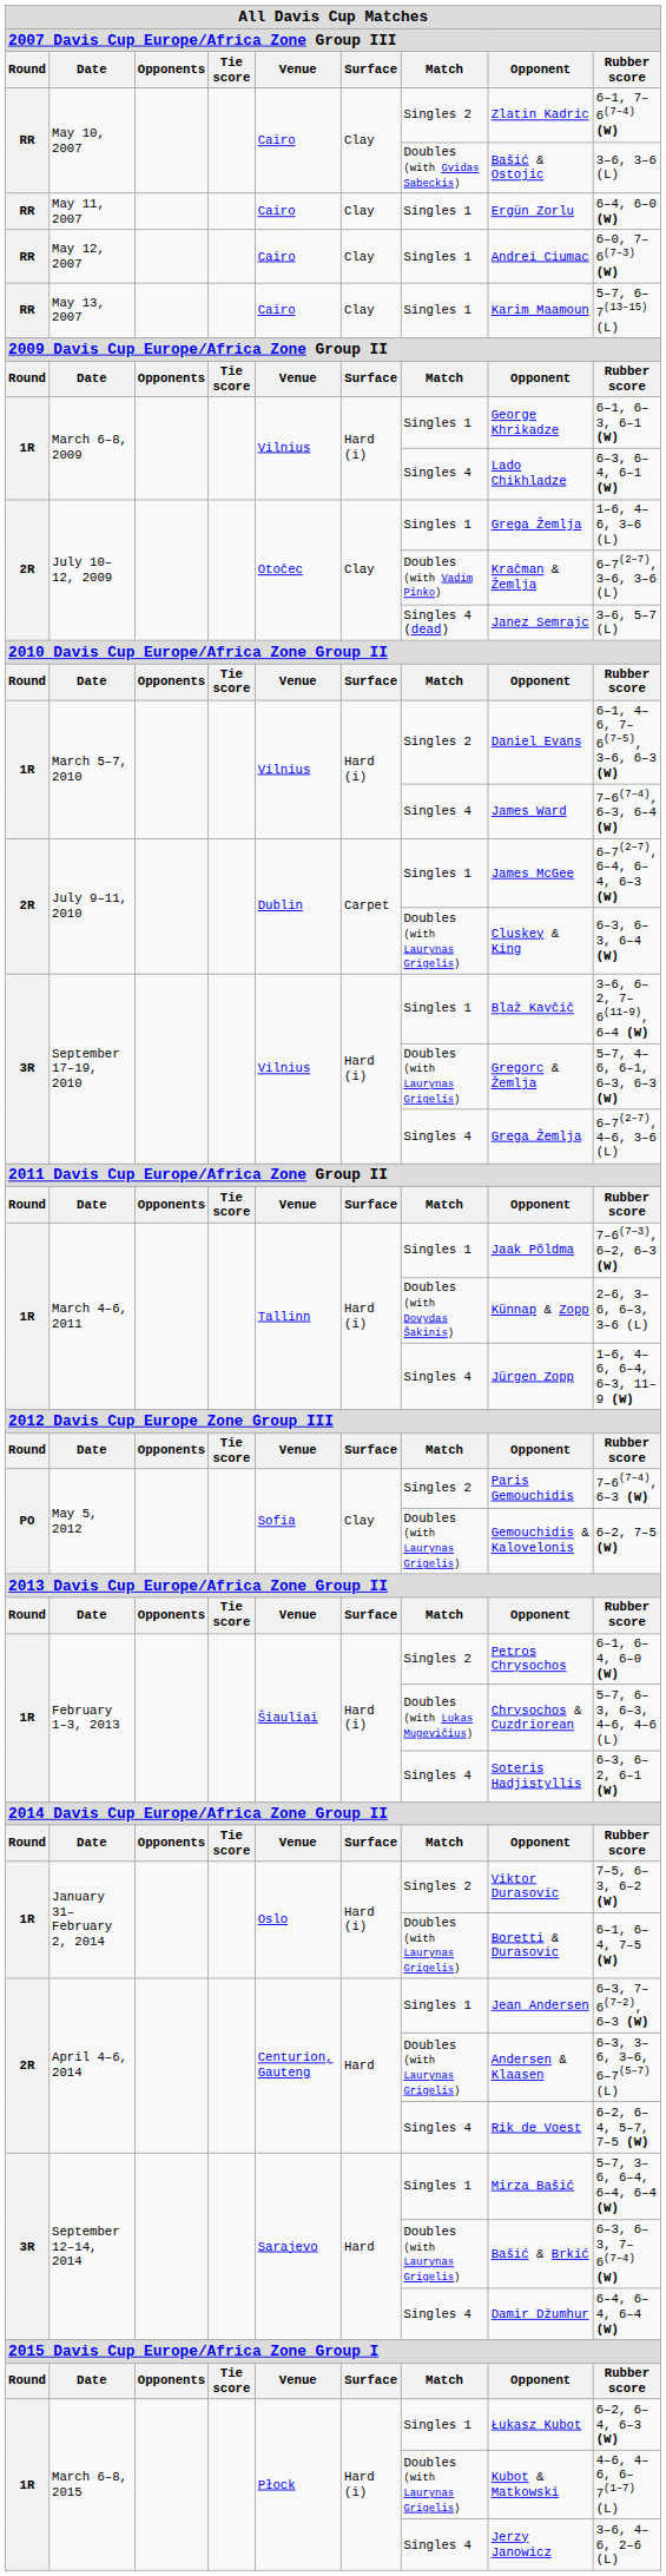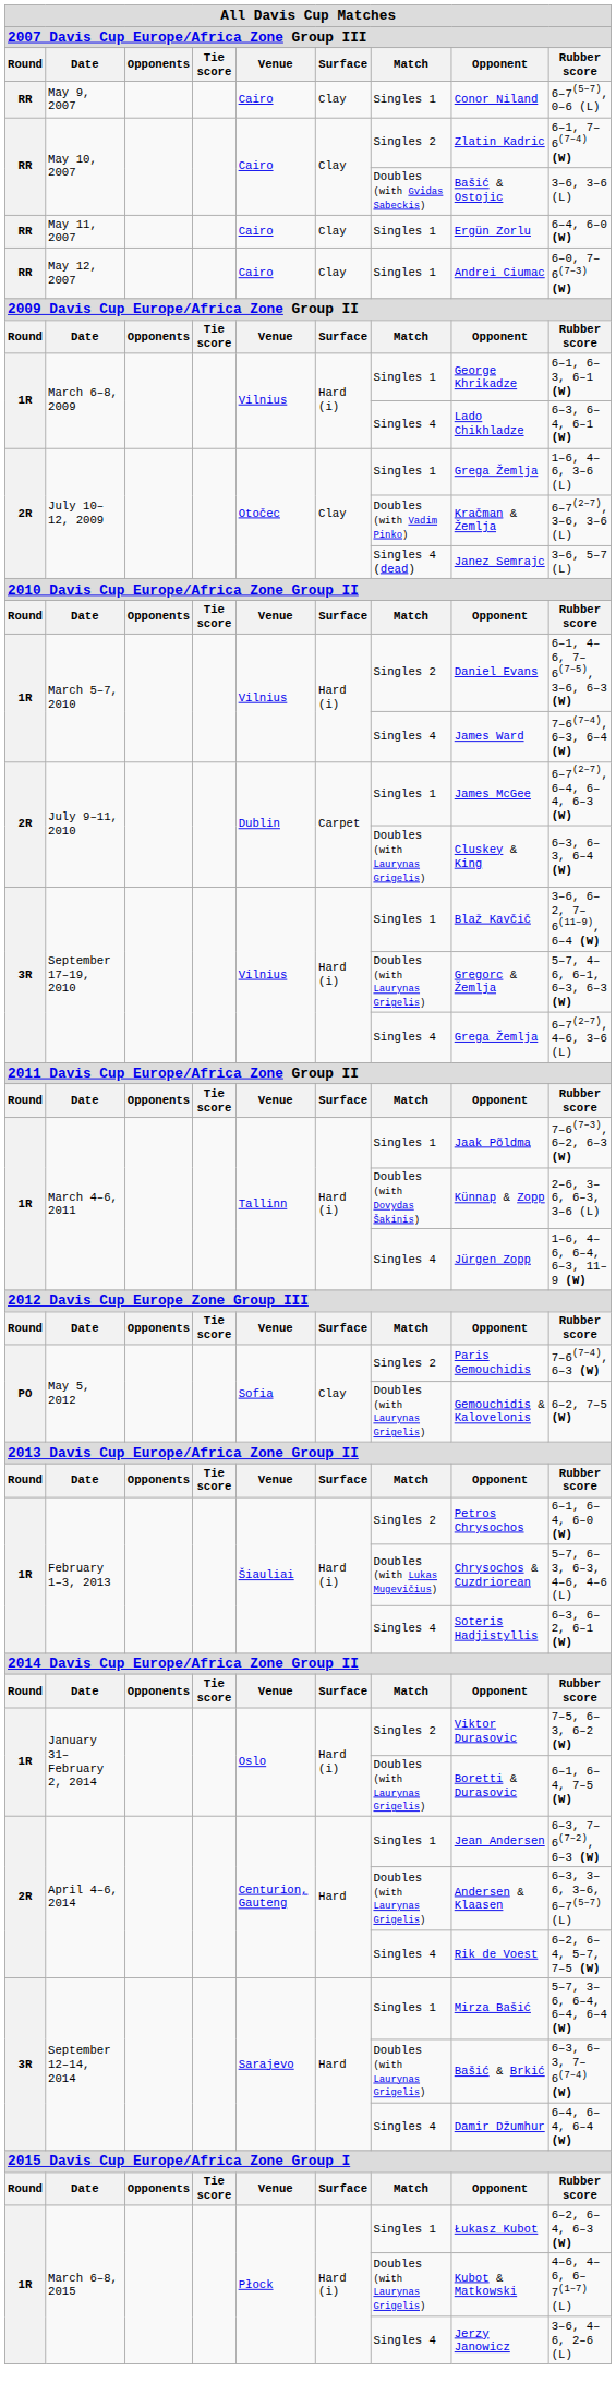+ row: RR | May 9, 2007 | Cairo | Clay | Singles 1 | Conor Niland | 6–7(5–7), 0–6 (L)
- row: RR | May 13, 2007 | Cairo | Clay | Singles 1 | Karim Maamoun | 5–7, 6–7(13–15) (L)
